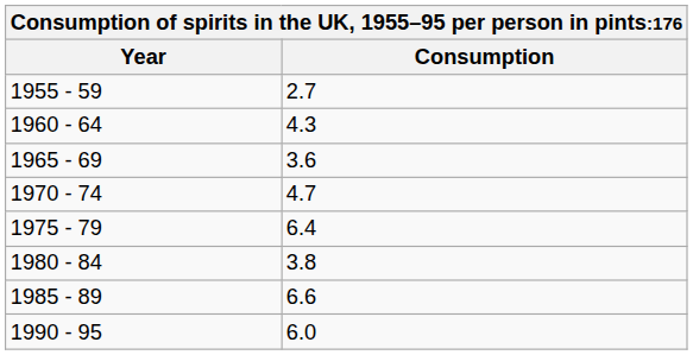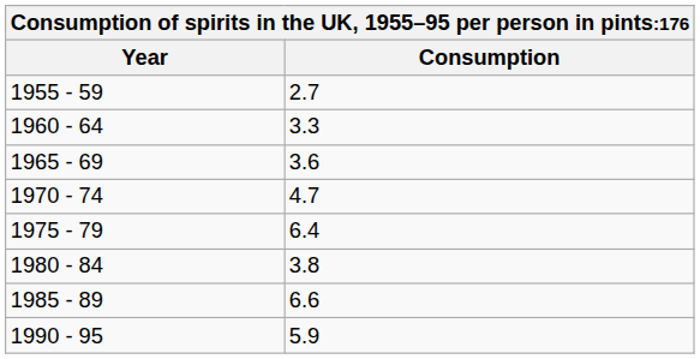1960 - 64 | Consumption: 4.3 -> 3.3
1990 - 95 | Consumption: 6.0 -> 5.9
